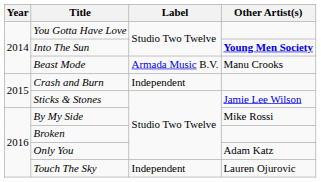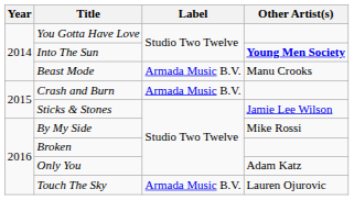Crash and Burn | Label: Independent -> Armada Music B.V.
Touch The Sky | Label: Independent -> Armada Music B.V.
